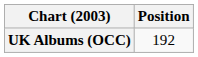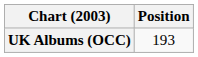UK Albums (OCC) | Position: 192 -> 193
